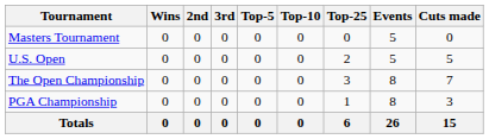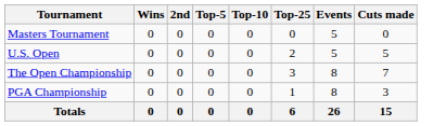- column: 3rd | 0 | 0 | 0 | 0 | 0
